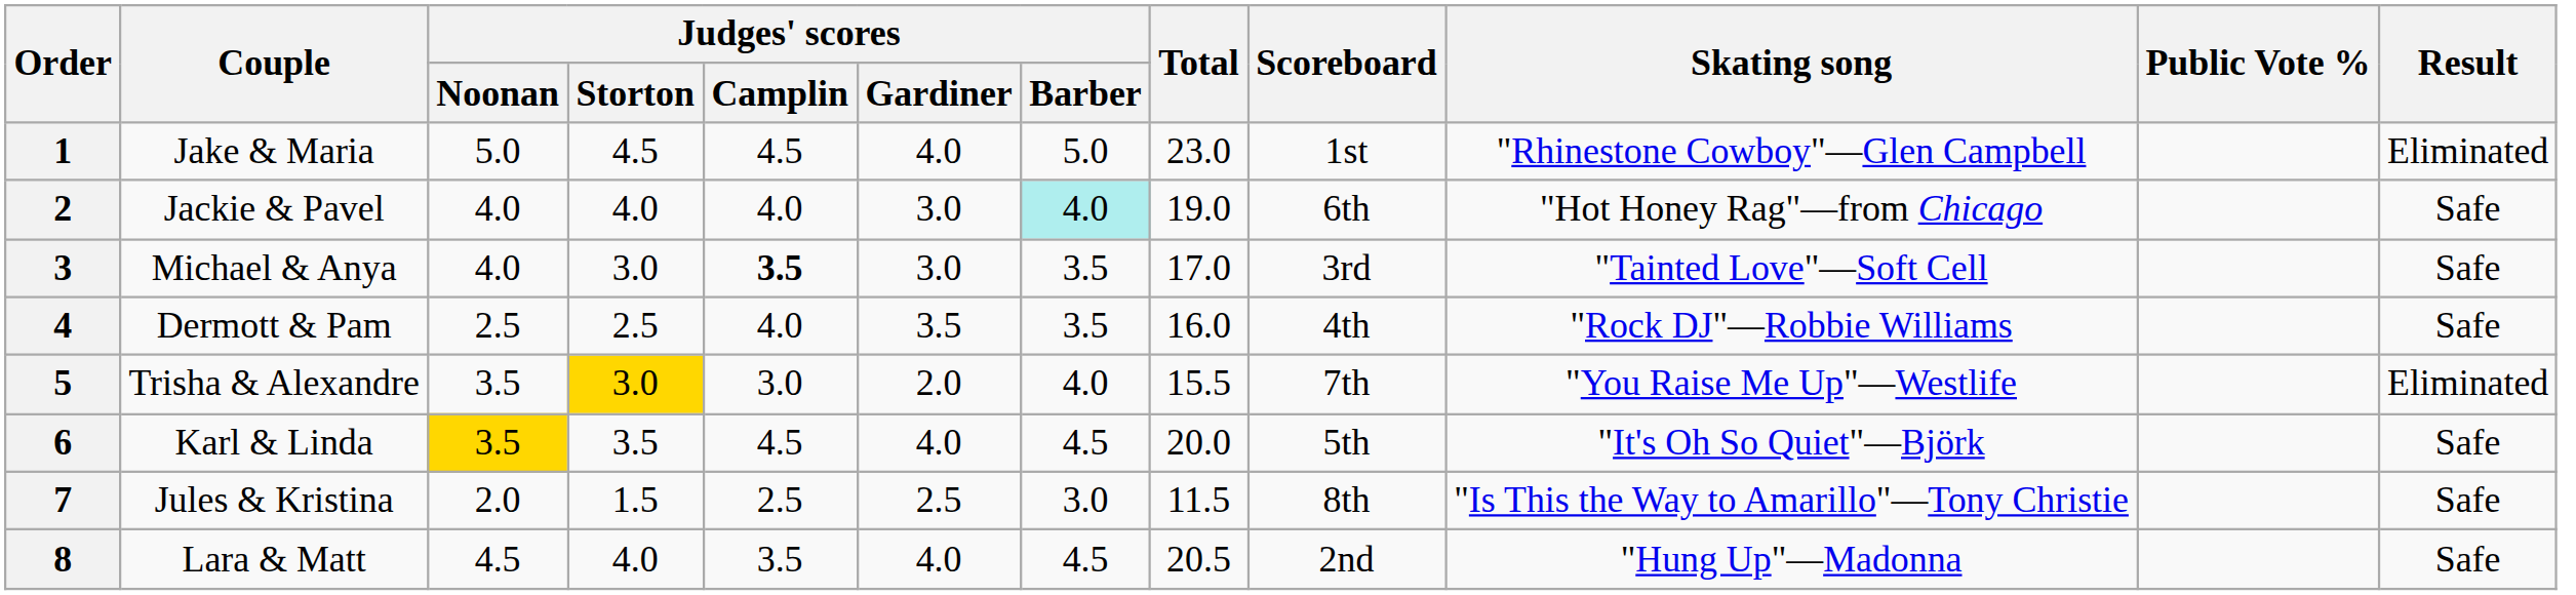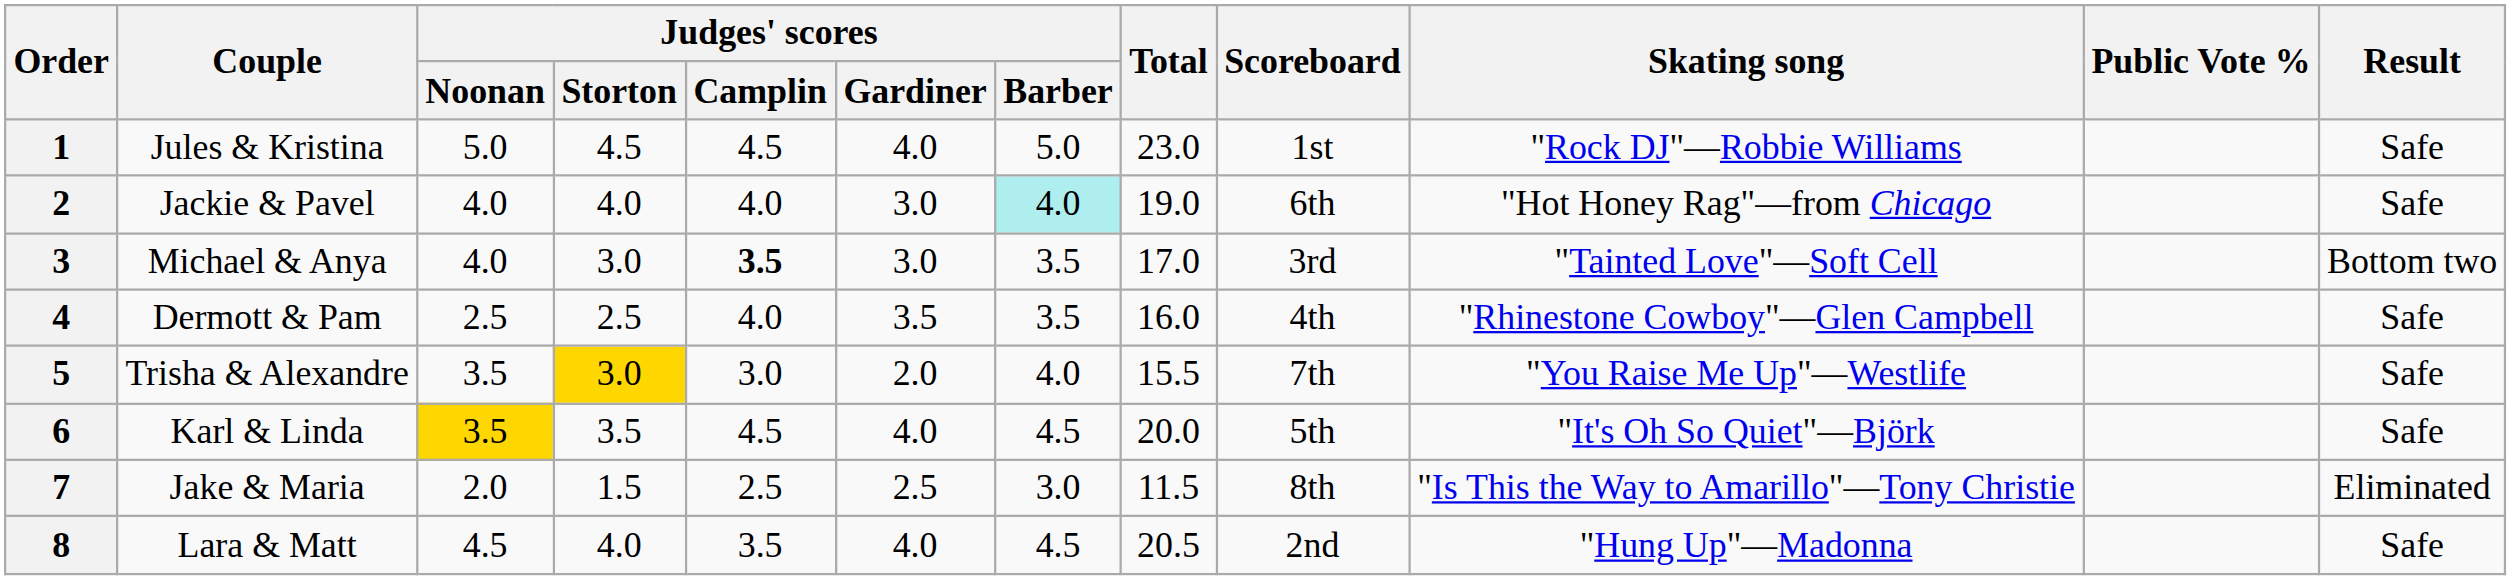1 | Couple: Jake & Maria -> Jules & Kristina
1 | Skating song: "Rhinestone Cowboy"—Glen Campbell -> "Rock DJ"—Robbie Williams
1 | Result: Eliminated -> Safe
3 | Result: Safe -> Bottom two
4 | Skating song: "Rock DJ"—Robbie Williams -> "Rhinestone Cowboy"—Glen Campbell
5 | Result: Eliminated -> Safe
7 | Couple: Jules & Kristina -> Jake & Maria
7 | Result: Safe -> Eliminated
